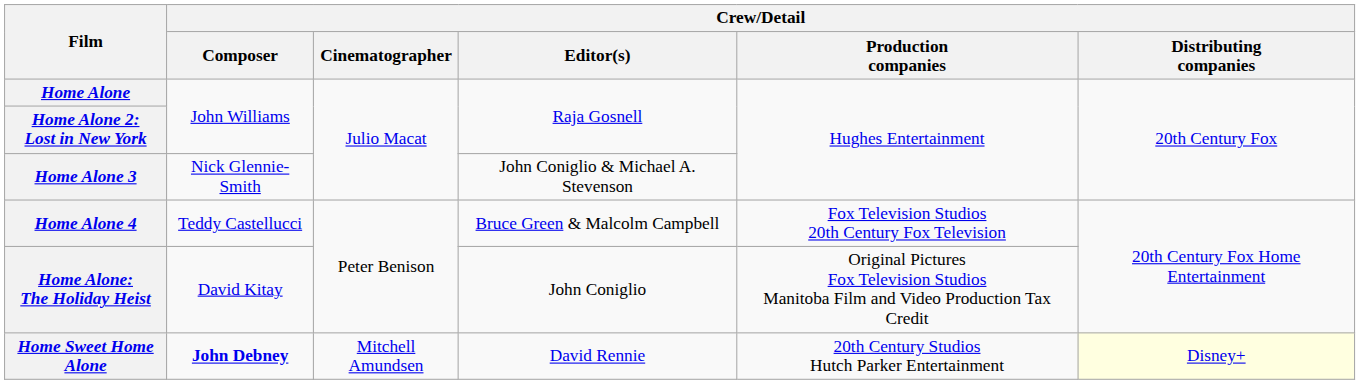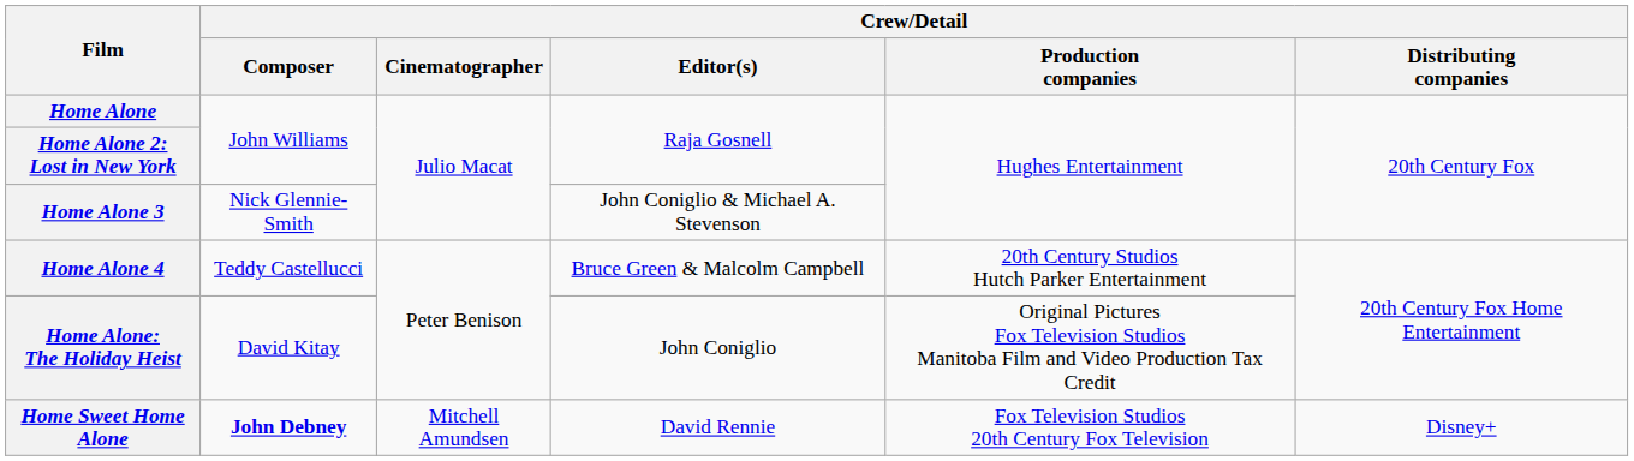Home Alone 4 | Crew/Detail / Production companies: Fox Television Studios 20th Century Fox Television -> 20th Century Studios Hutch Parker Entertainment
Home Sweet Home Alone | Crew/Detail / Production companies: 20th Century Studios Hutch Parker Entertainment -> Fox Television Studios 20th Century Fox Television
Home Sweet Home Alone | Crew/Detail / Distributing companies: lightyellow background -> no background
